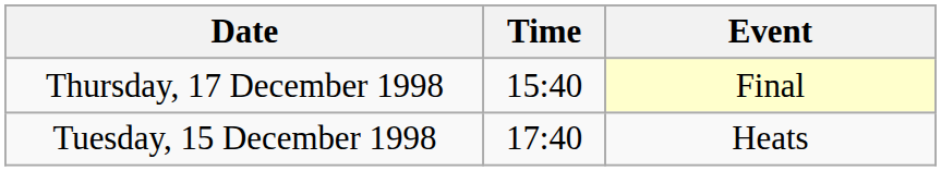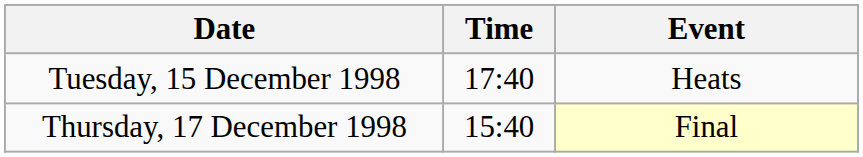rows swapped: Tuesday, 15 December 1998 <-> Thursday, 17 December 1998
